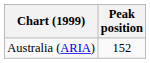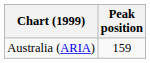Australia (ARIA) | Peak position: 152 -> 159
